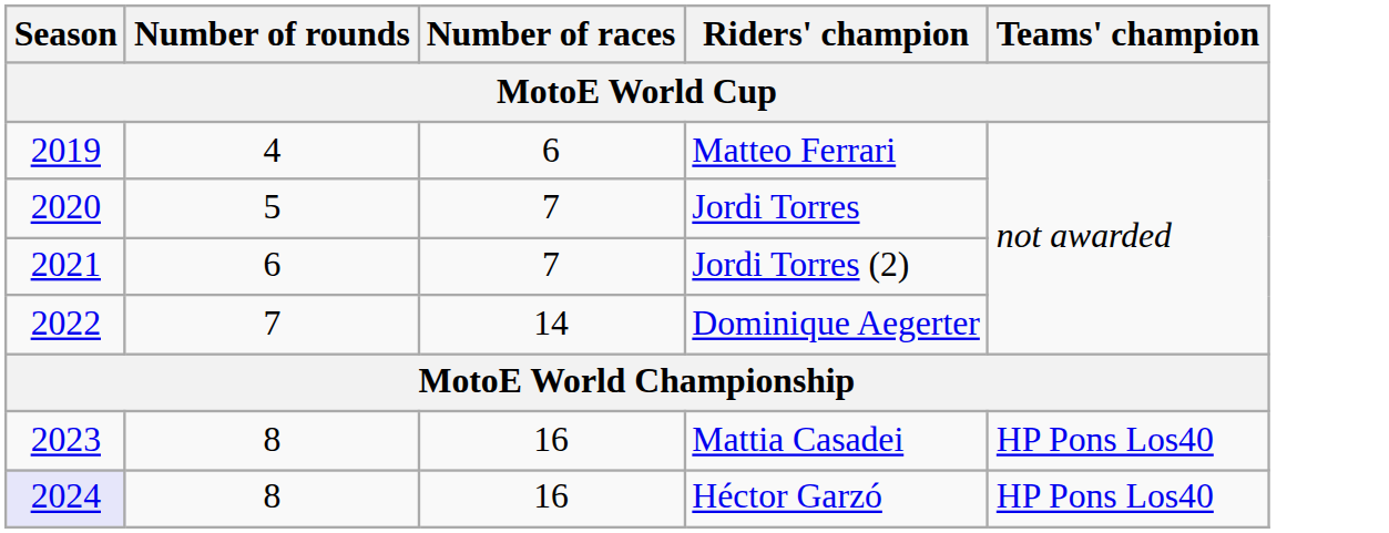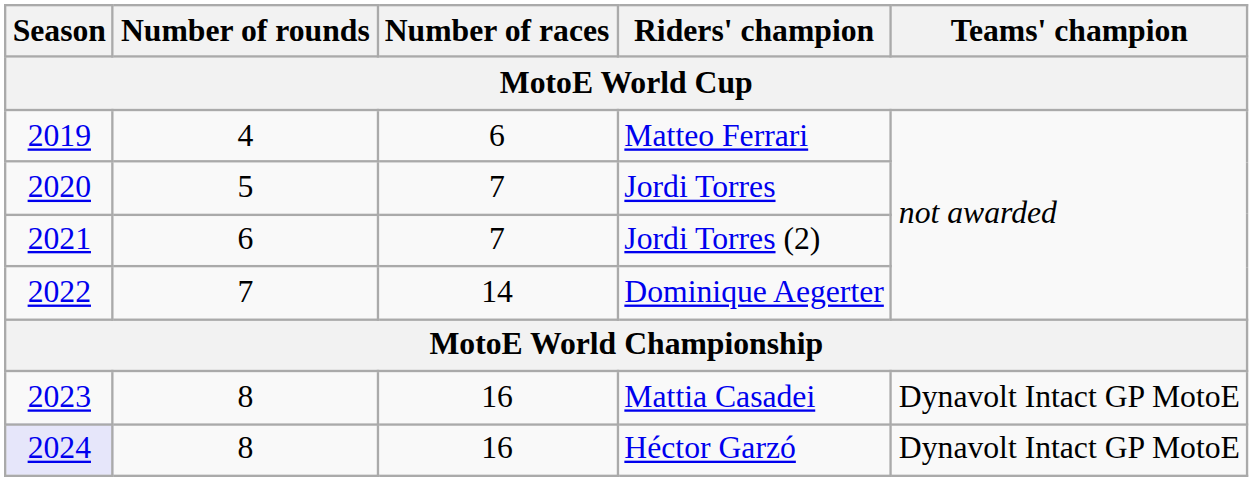Mattia Casadei | Teams' champion: HP Pons Los40 -> Dynavolt Intact GP MotoE
Héctor Garzó | Teams' champion: HP Pons Los40 -> Dynavolt Intact GP MotoE
